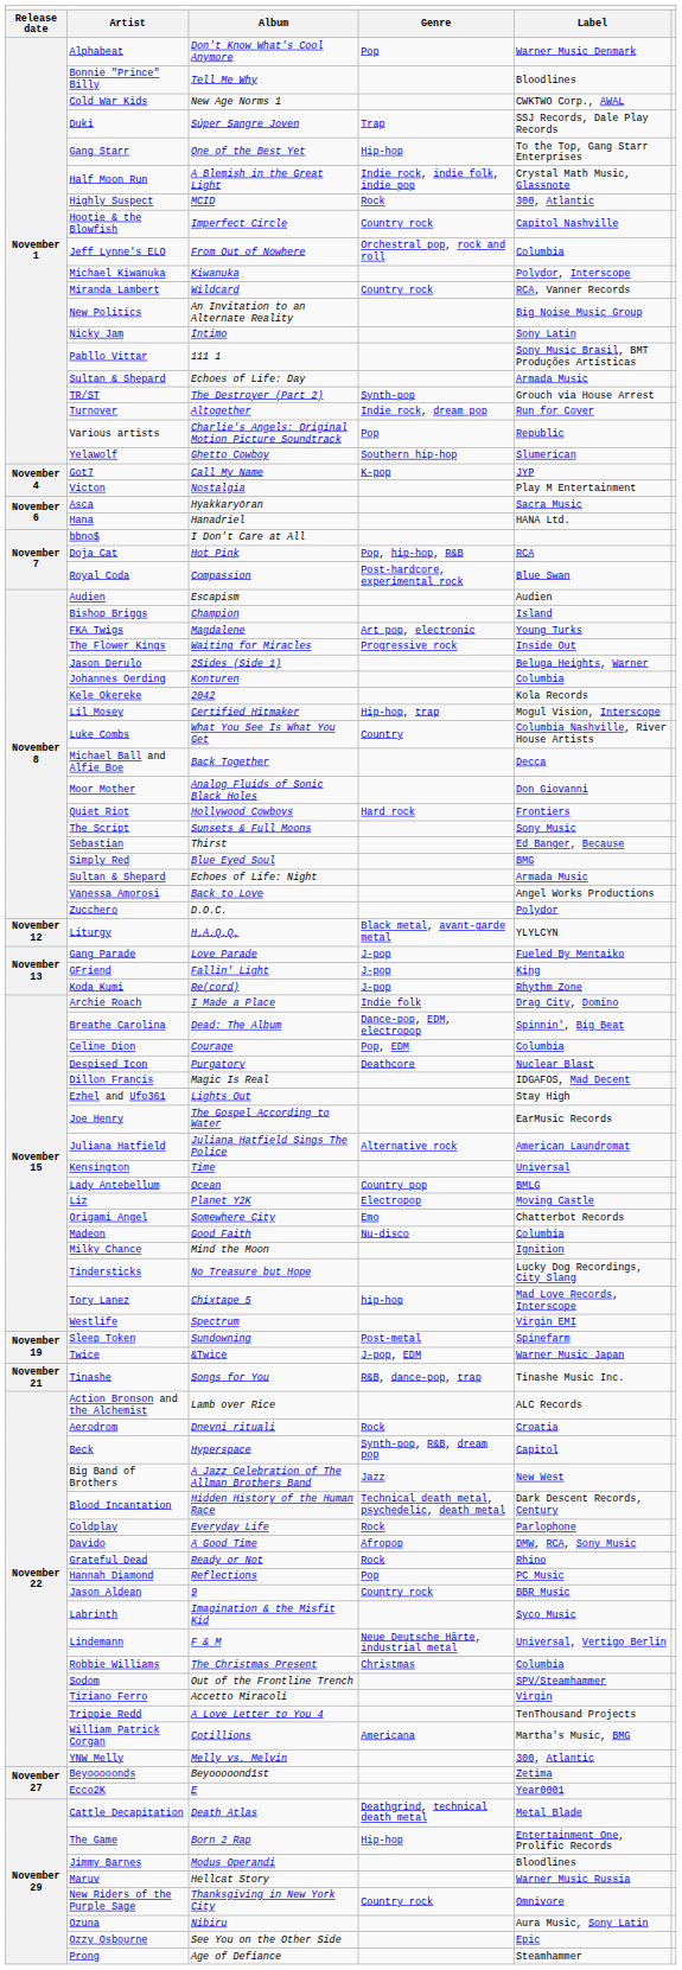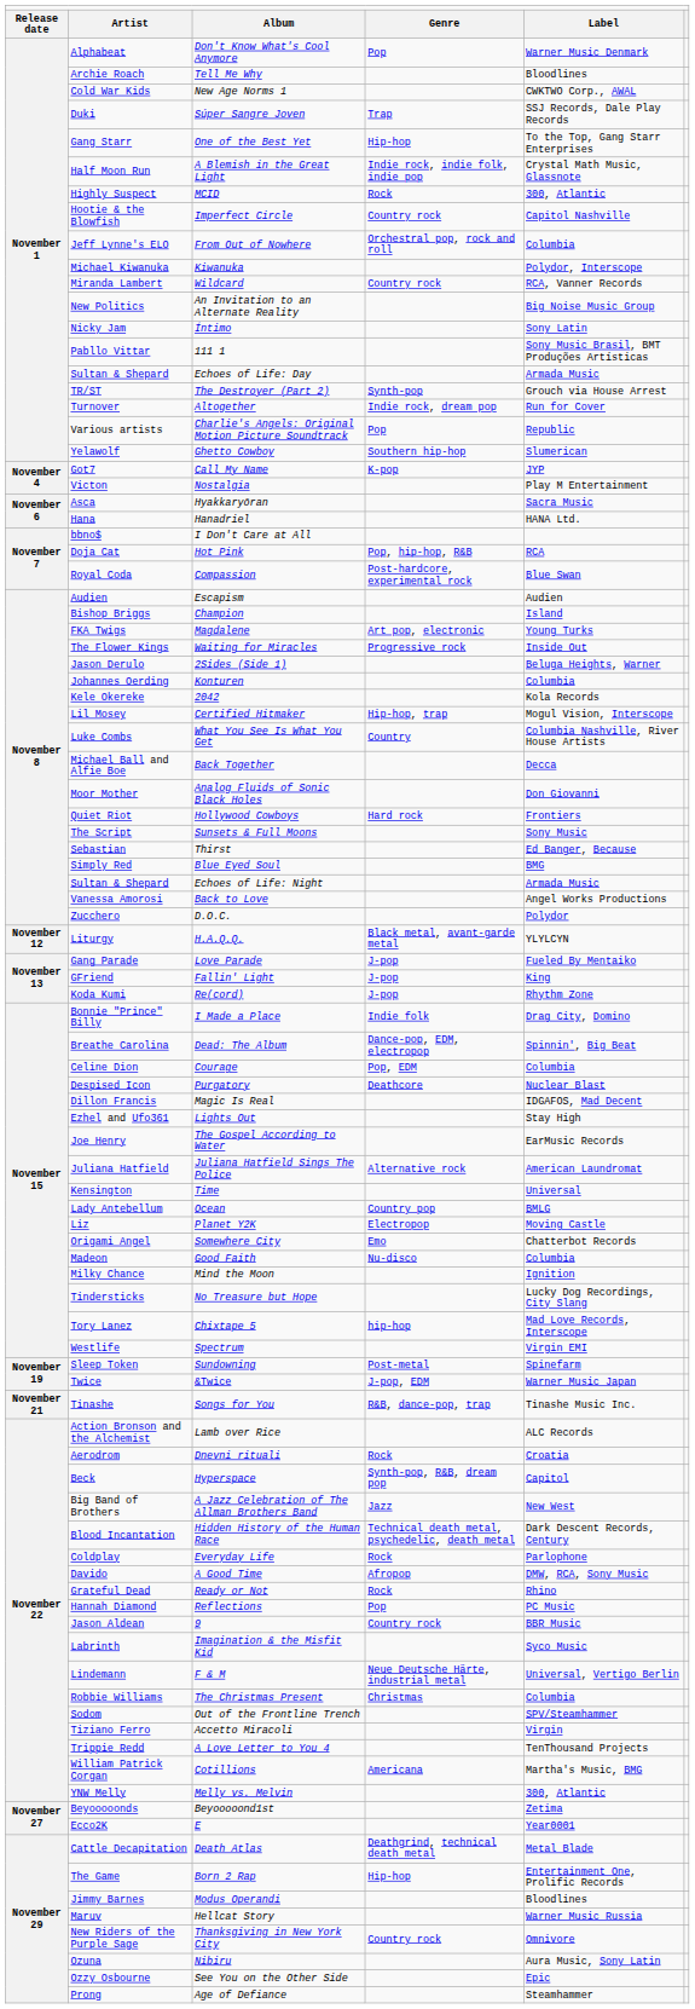Tell Me Why | column 2: Bonnie "Prince" Billy -> Archie Roach
I Made a Place | column 2: Archie Roach -> Bonnie "Prince" Billy
